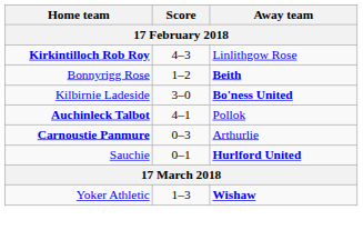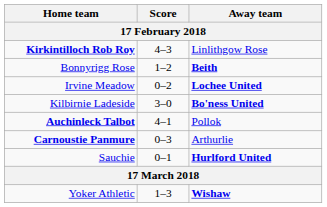+ row: Irvine Meadow | 0–2 | Lochee United
